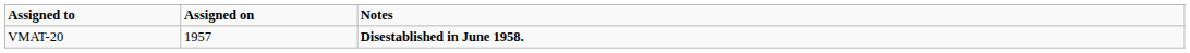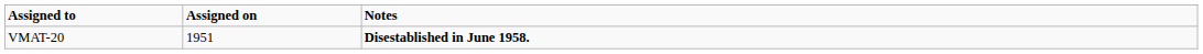VMAT-20 | Assigned on: 1957 -> 1951
